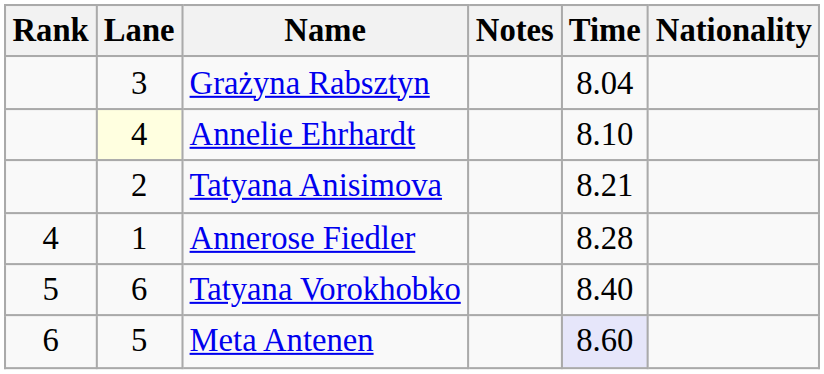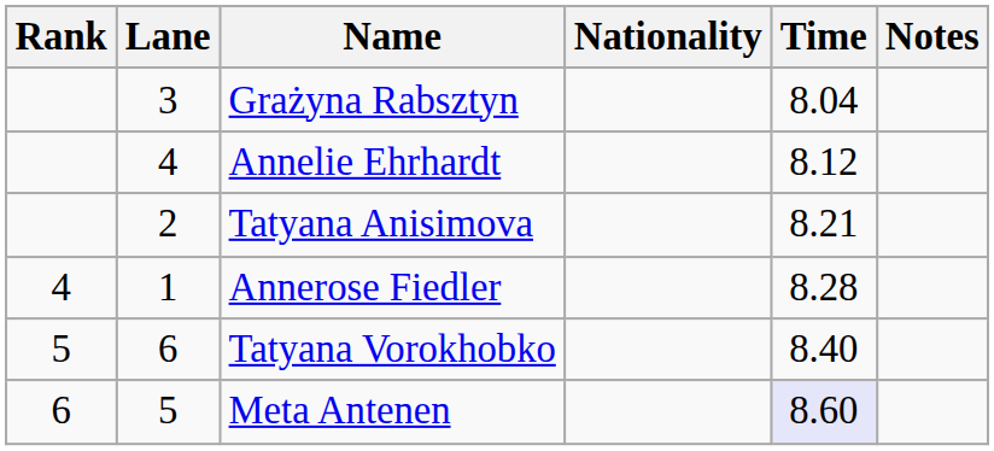columns swapped: Nationality <-> Notes
Annelie Ehrhardt | Lane: lightyellow background -> no background
Annelie Ehrhardt | Time: 8.10 -> 8.12
